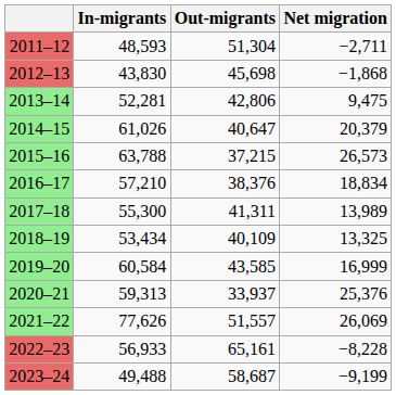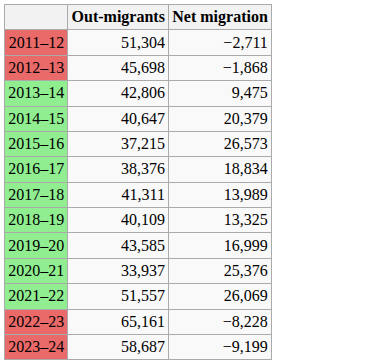- column: In-migrants | 48,593 | 43,830 | 52,281 | 61,026 | 63,788 | 57,210 | 55,300 | 53,434 | 60,584 | 59,313 | 77,626 | 56,933 | 49,488
